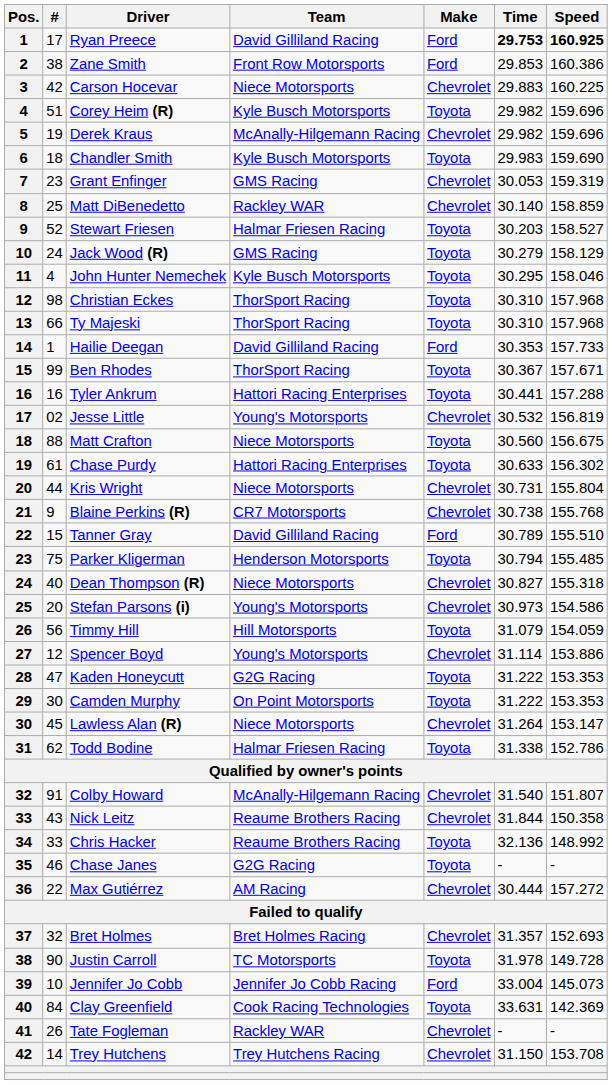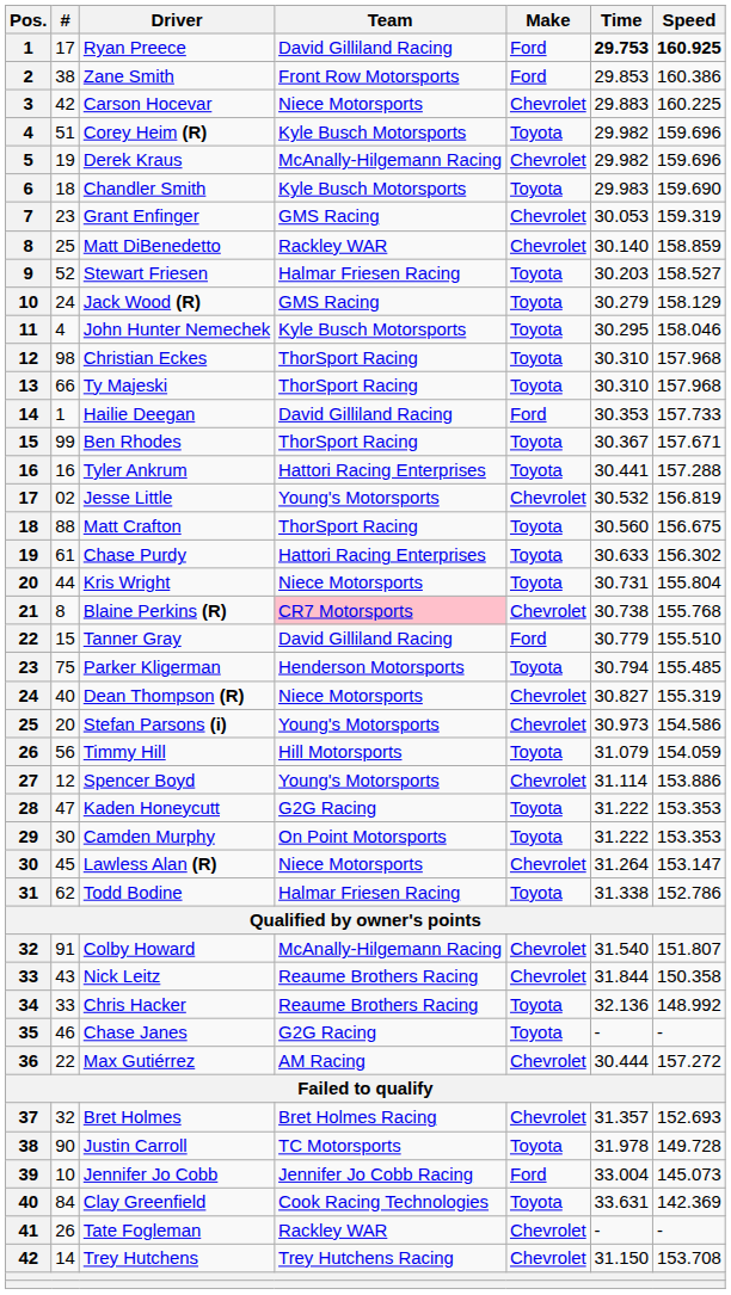Matt Crafton | Team: Niece Motorsports -> ThorSport Racing
Kris Wright | Make: Chevrolet -> Toyota
Blaine Perkins (R) | #: 9 -> 8
Blaine Perkins (R) | Team: no background -> pink background
Tanner Gray | Time: 30.789 -> 30.779
Dean Thompson (R) | Speed: 155.318 -> 155.319
